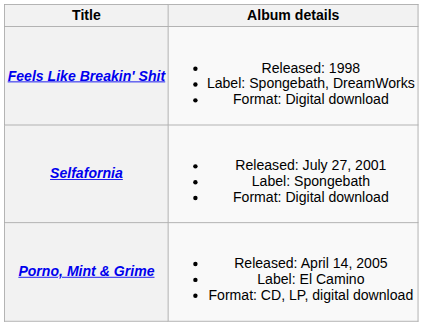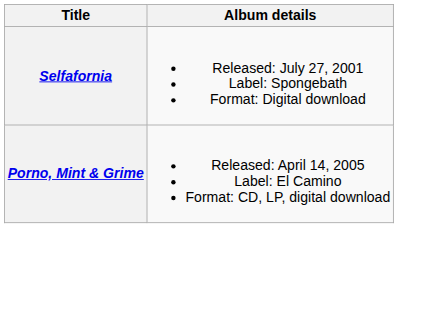- row: Feels Like Breakin' Shit | Released: 1998 Label: Spongebath, DreamWorks Format: Digital download
